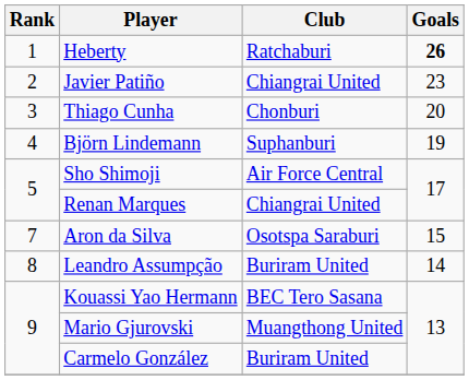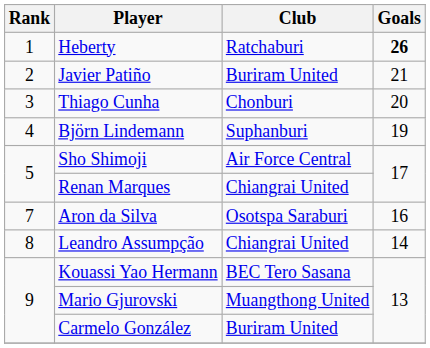Javier Patiño | Club: Chiangrai United -> Buriram United
Javier Patiño | Goals: 23 -> 21
Aron da Silva | Goals: 15 -> 16
Leandro Assumpção | Club: Buriram United -> Chiangrai United
